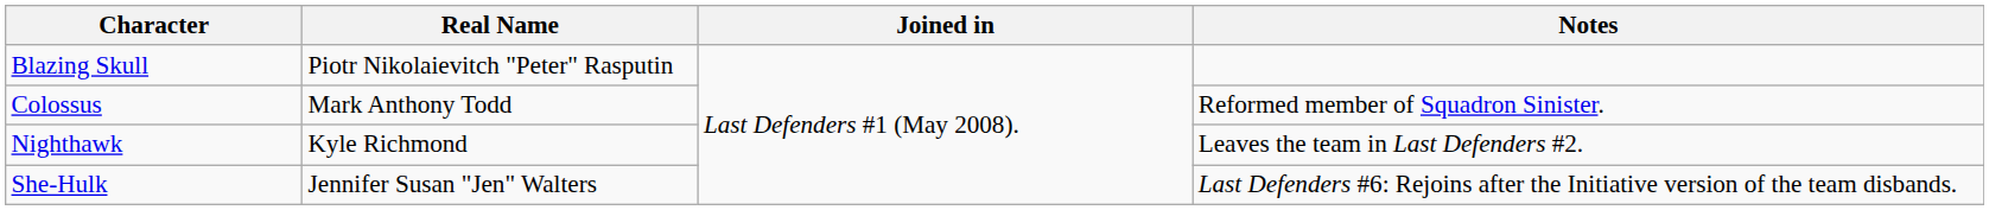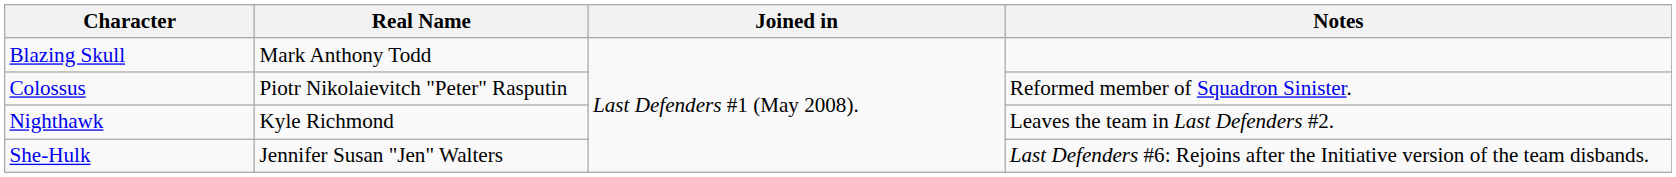Blazing Skull | Real Name: Piotr Nikolaievitch "Peter" Rasputin -> Mark Anthony Todd
Colossus | Real Name: Mark Anthony Todd -> Piotr Nikolaievitch "Peter" Rasputin
